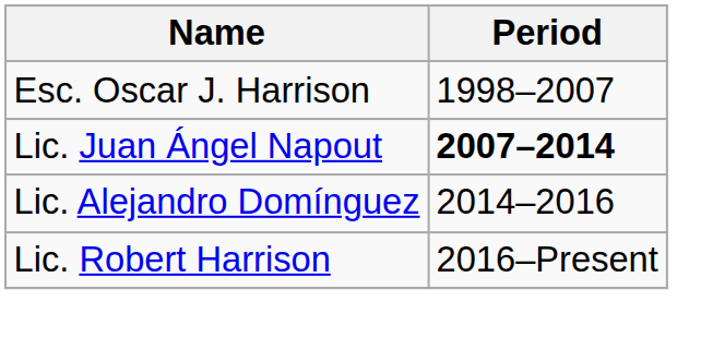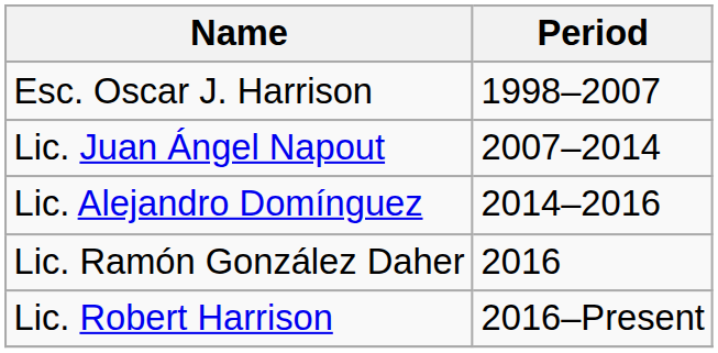Lic. Juan Ángel Napout | Period: bold -> normal
+ row: Lic. Ramón González Daher | 2016
